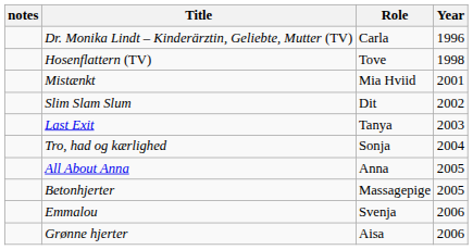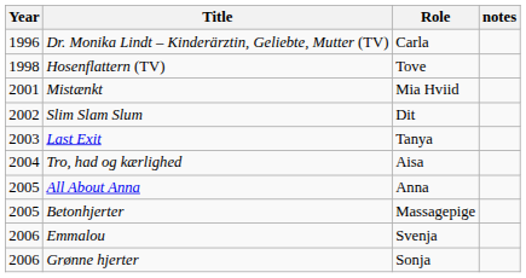columns swapped: Year <-> notes
Tro, had og kærlighed | Role: Sonja -> Aisa
Grønne hjerter | Role: Aisa -> Sonja
